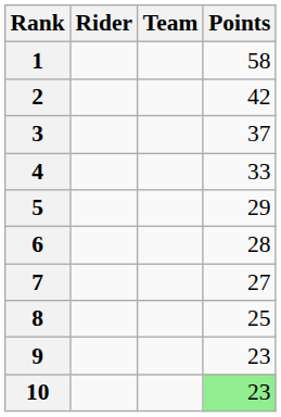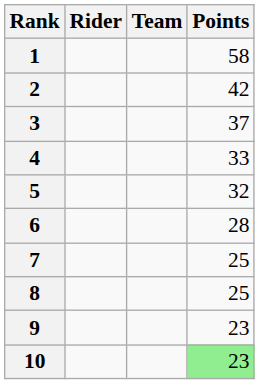5 | Points: 29 -> 32
7 | Points: 27 -> 25
